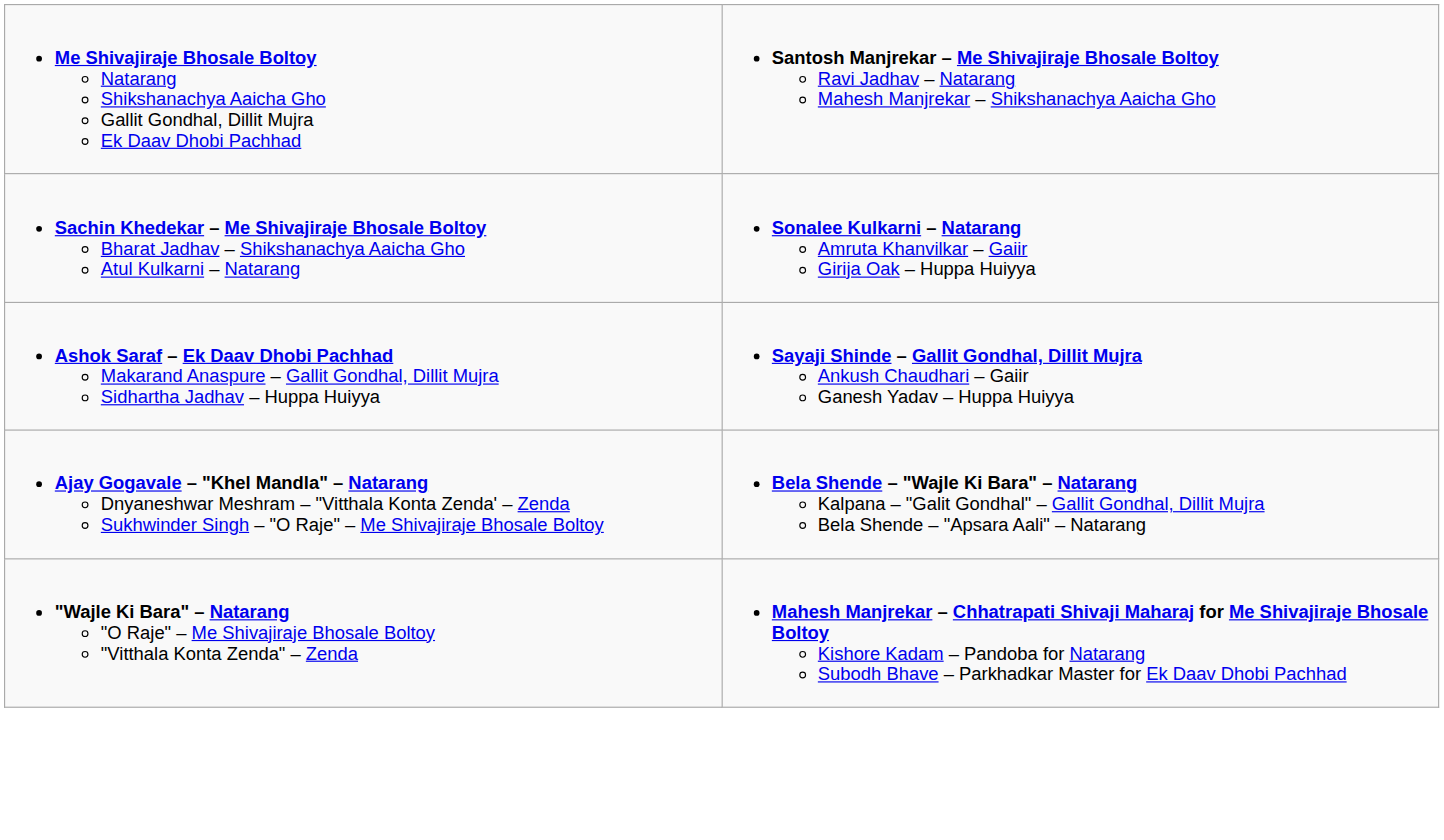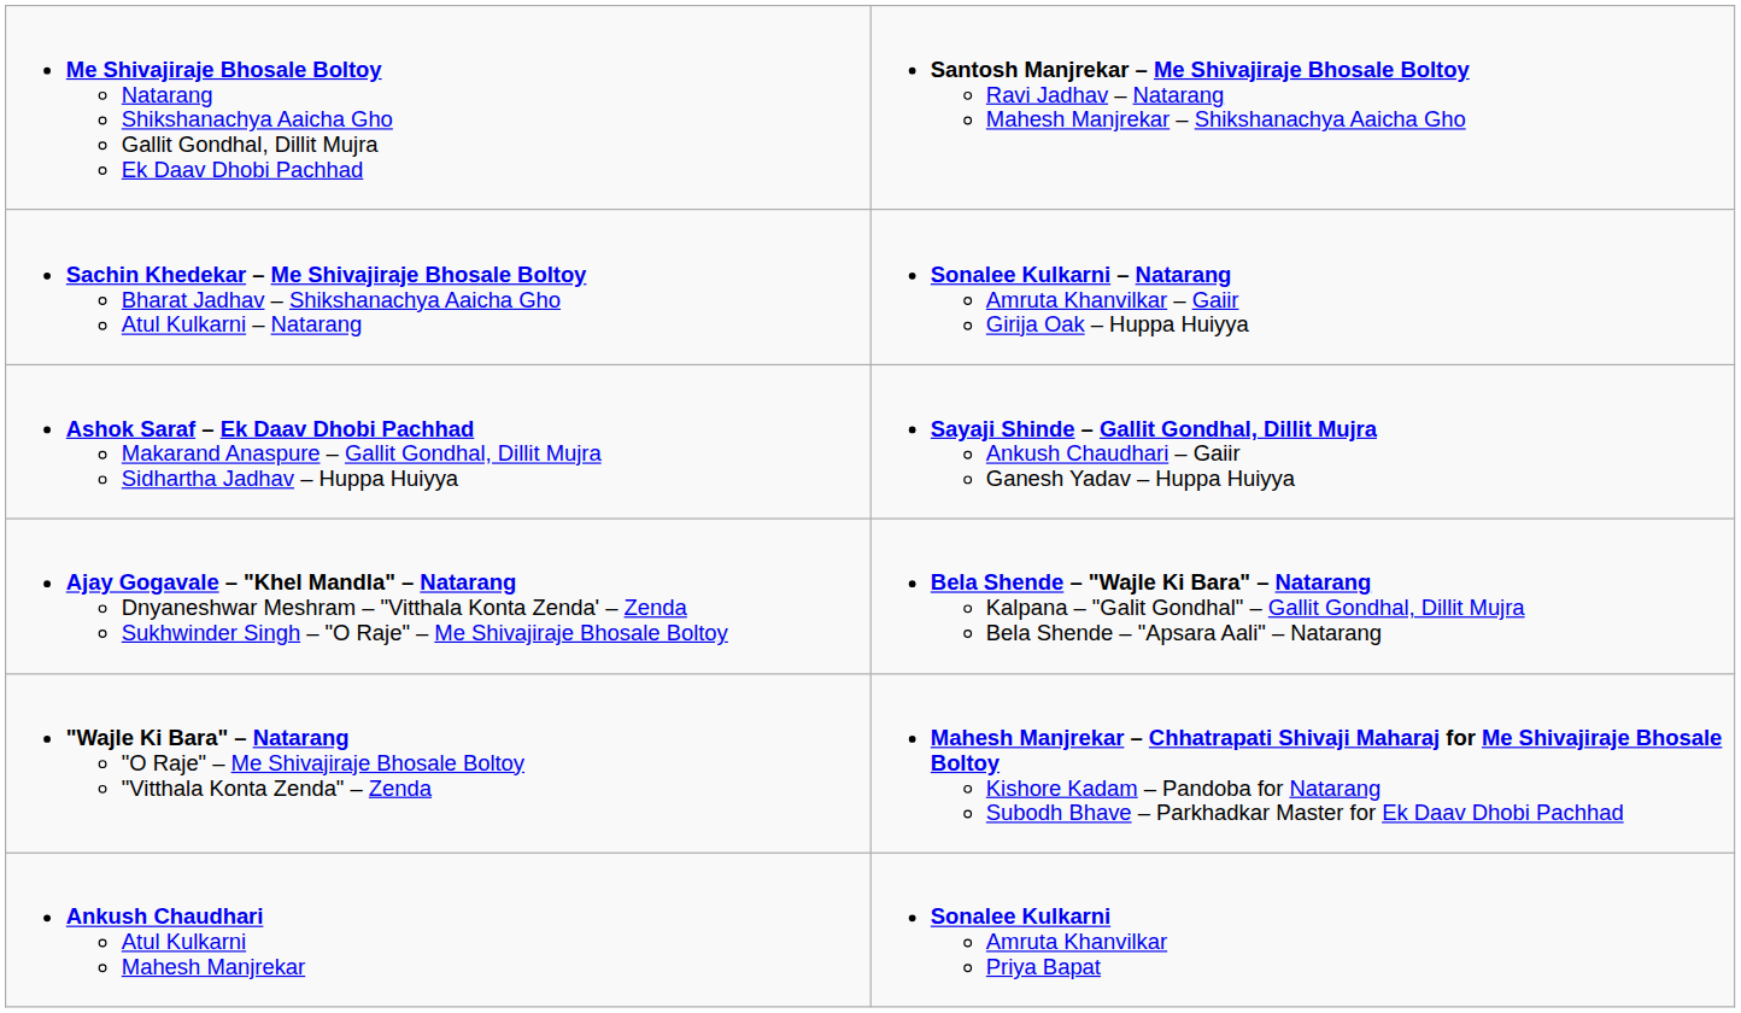+ row: Ankush Chaudhari Atul Kulkarni Mahesh Manjrekar | Sonalee Kulkarni Amruta Khanvilkar Priya Bapat
